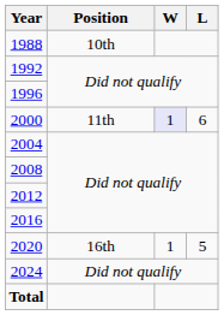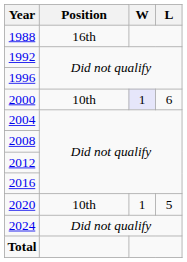1988 | Position: 10th -> 16th
2000 | Position: 11th -> 10th
2020 | Position: 16th -> 10th
